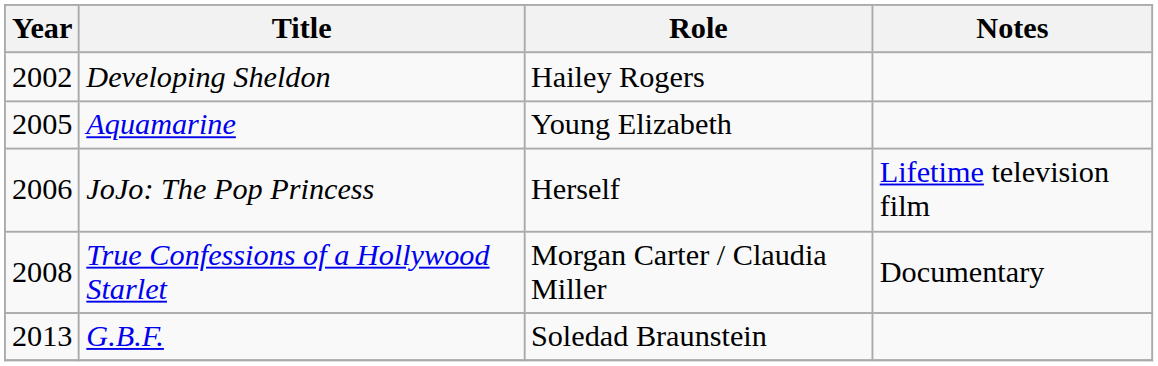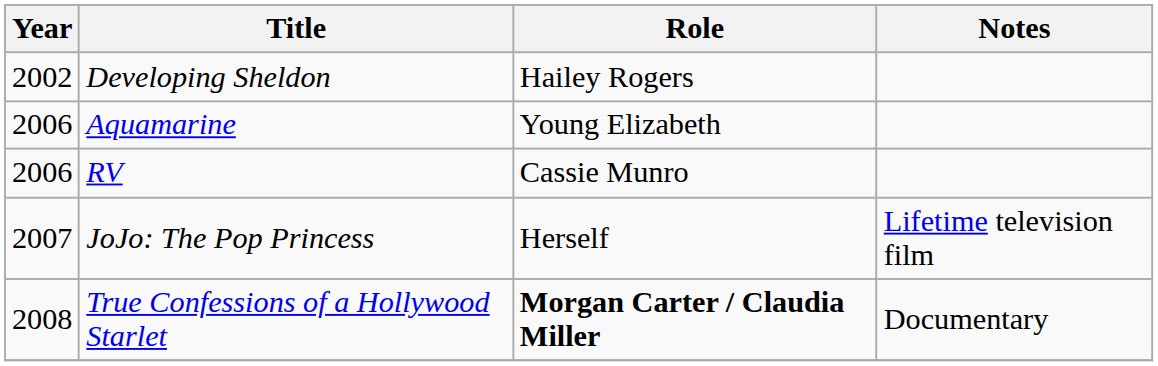Aquamarine | Year: 2005 -> 2006
+ row: 2006 | RV | Cassie Munro
JoJo: The Pop Princess | Year: 2006 -> 2007
True Confessions of a Hollywood Starlet | Role: normal -> bold
- row: 2013 | G.B.F. | Soledad Braunstein
